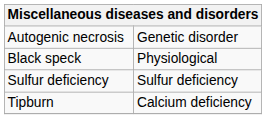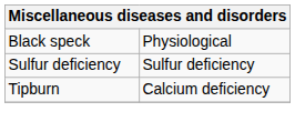- row: Autogenic necrosis | Genetic disorder
